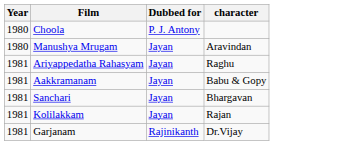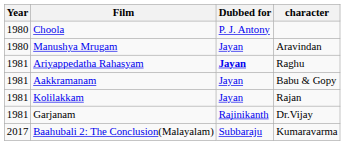Ariyappedatha Rahasyam | Dubbed for: normal -> bold
- row: 1981 | Sanchari | Jayan | Bhargavan
+ row: 2017 | Baahubali 2: The Conclusion(Malayalam) | Subbaraju | Kumaravarma
